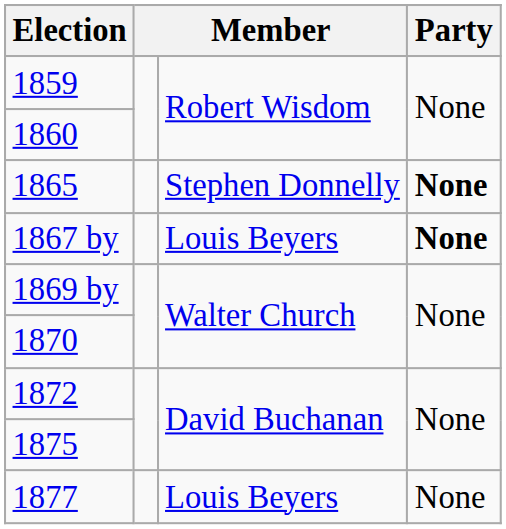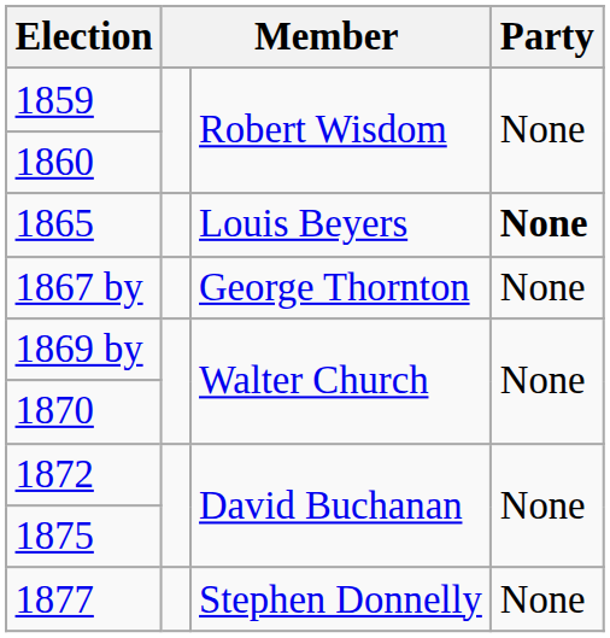1865 | column 3: Stephen Donnelly -> Louis Beyers
1867 by | column 3: Louis Beyers -> George Thornton
1867 by | Party: bold -> normal
1877 | column 3: Louis Beyers -> Stephen Donnelly
